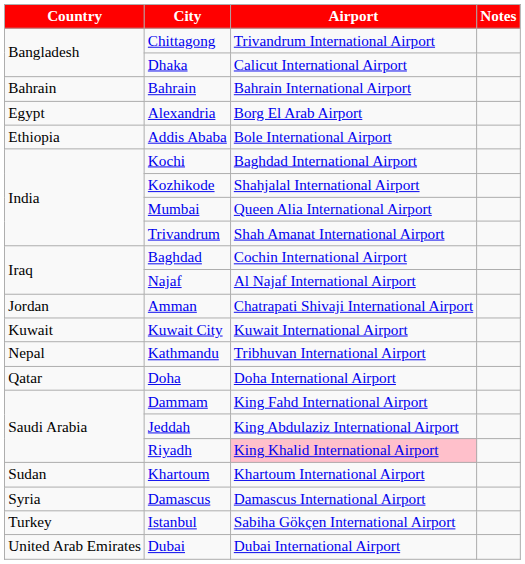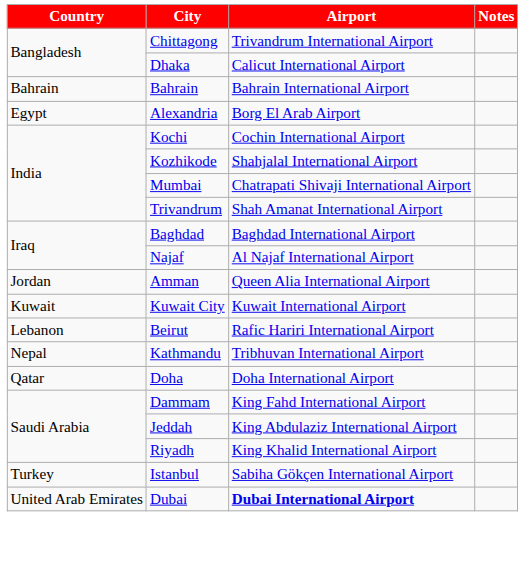- row: Ethiopia | Addis Ababa | Bole International Airport
Kochi | Airport: Baghdad International Airport -> Cochin International Airport
Mumbai | Airport: Queen Alia International Airport -> Chatrapati Shivaji International Airport
Baghdad | Airport: Cochin International Airport -> Baghdad International Airport
Amman | Airport: Chatrapati Shivaji International Airport -> Queen Alia International Airport
+ row: Lebanon | Beirut | Rafic Hariri International Airport
Riyadh | Airport: pink background -> no background
- row: Sudan | Khartoum | Khartoum International Airport
- row: Syria | Damascus | Damascus International Airport
Dubai | Airport: normal -> bold
